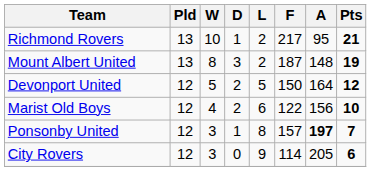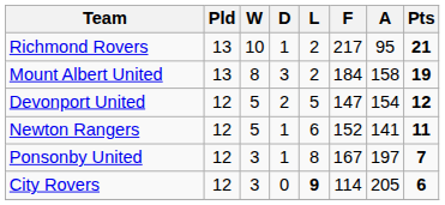Mount Albert United | F: 187 -> 184
Mount Albert United | A: 148 -> 158
Devonport United | F: 150 -> 147
Devonport United | A: 164 -> 154
+ row: Newton Rangers | 12 | 5 | 1 | 6 | 152 | 141 | 11
- row: Marist Old Boys | 12 | 4 | 2 | 6 | 122 | 156 | 10
Ponsonby United | F: 157 -> 167
Ponsonby United | A: bold -> normal
City Rovers | L: normal -> bold
